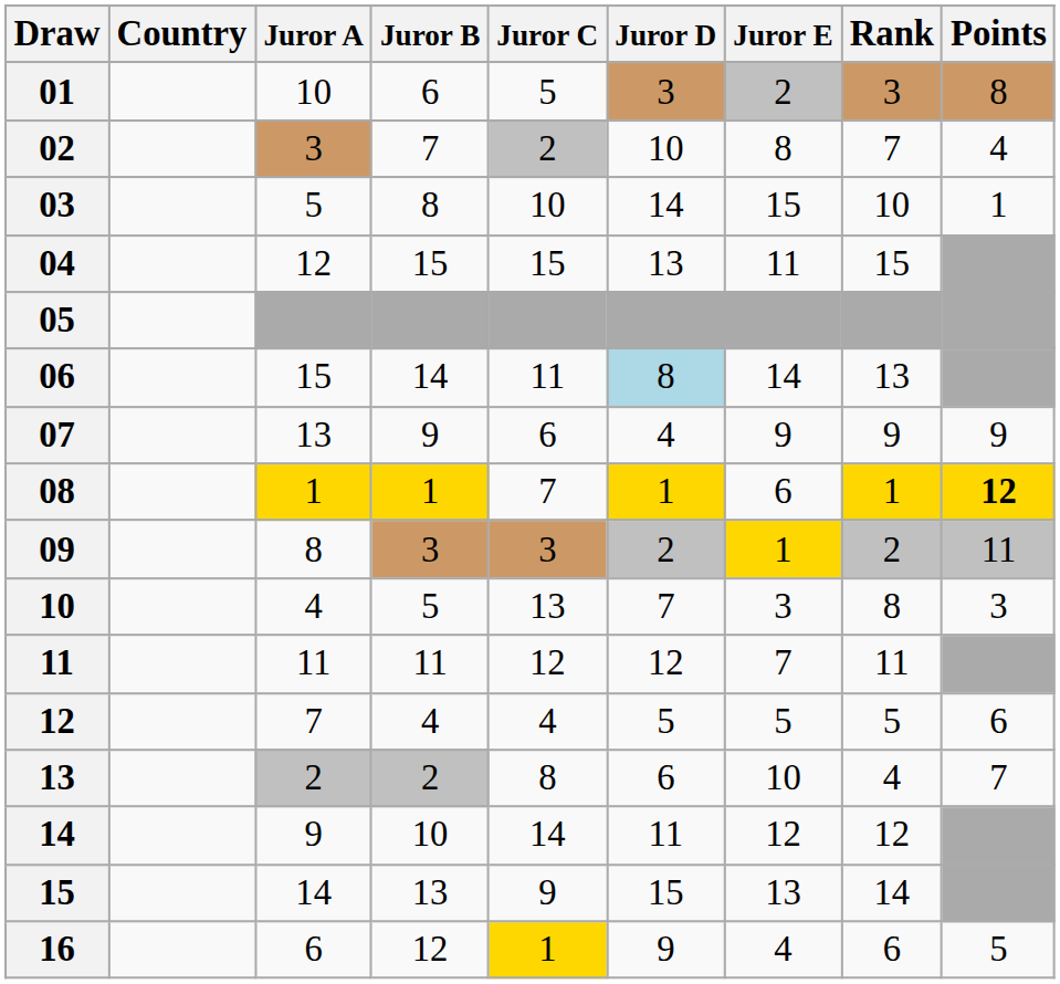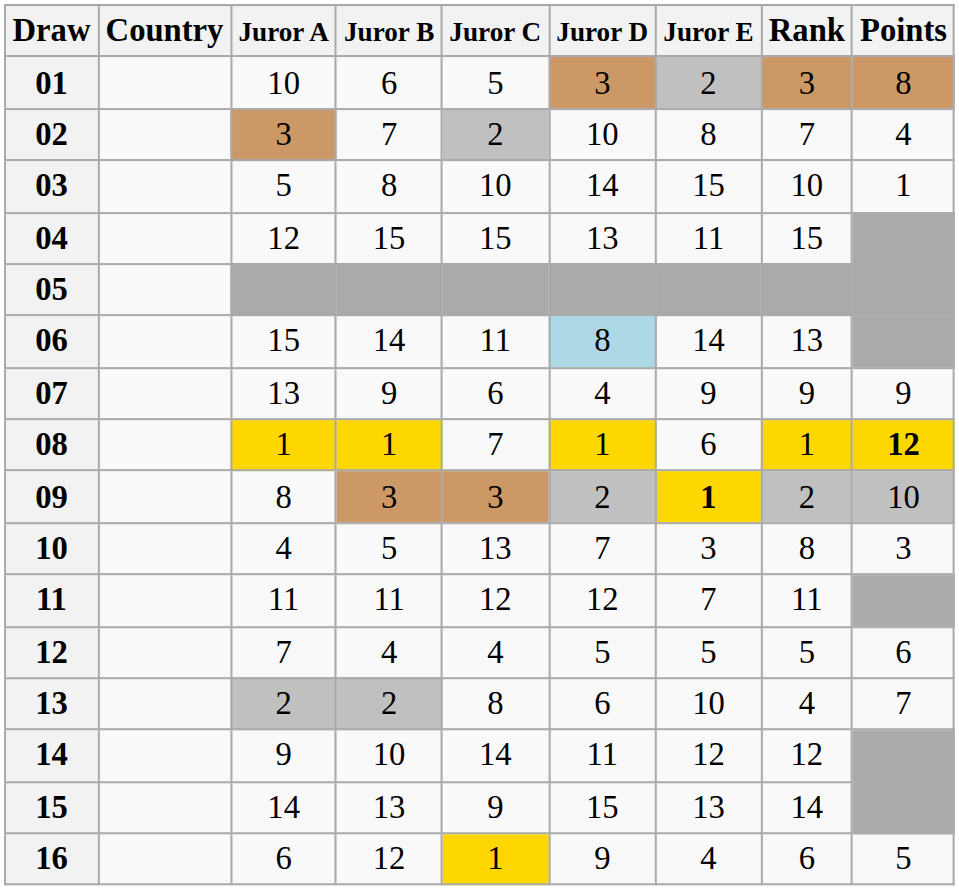09 | Juror E: normal -> bold
09 | Points: 11 -> 10
